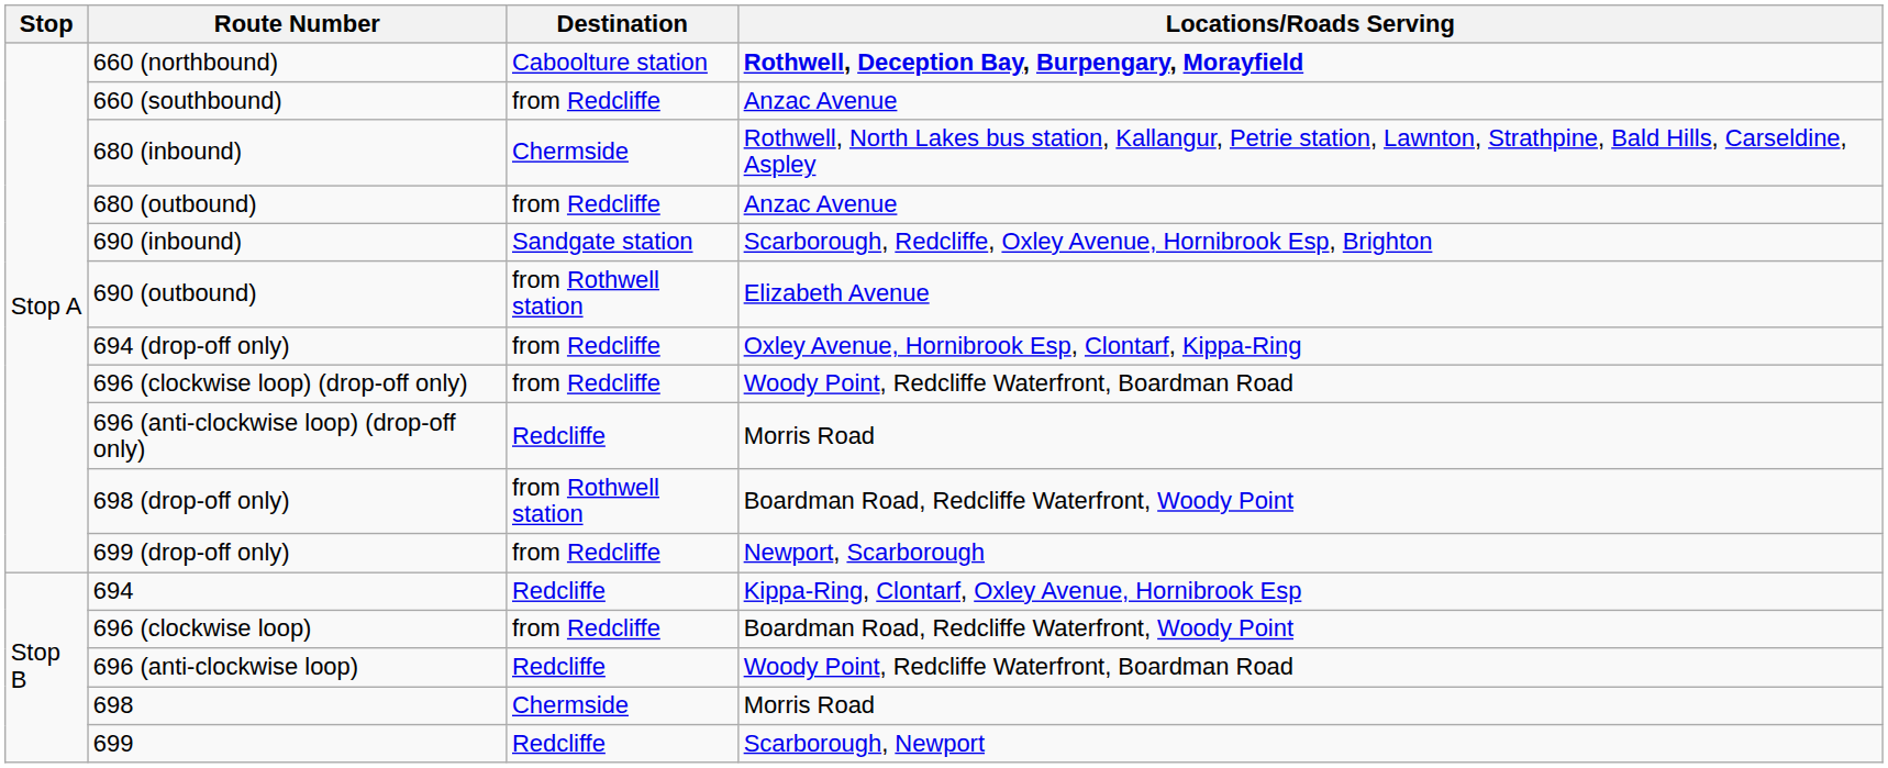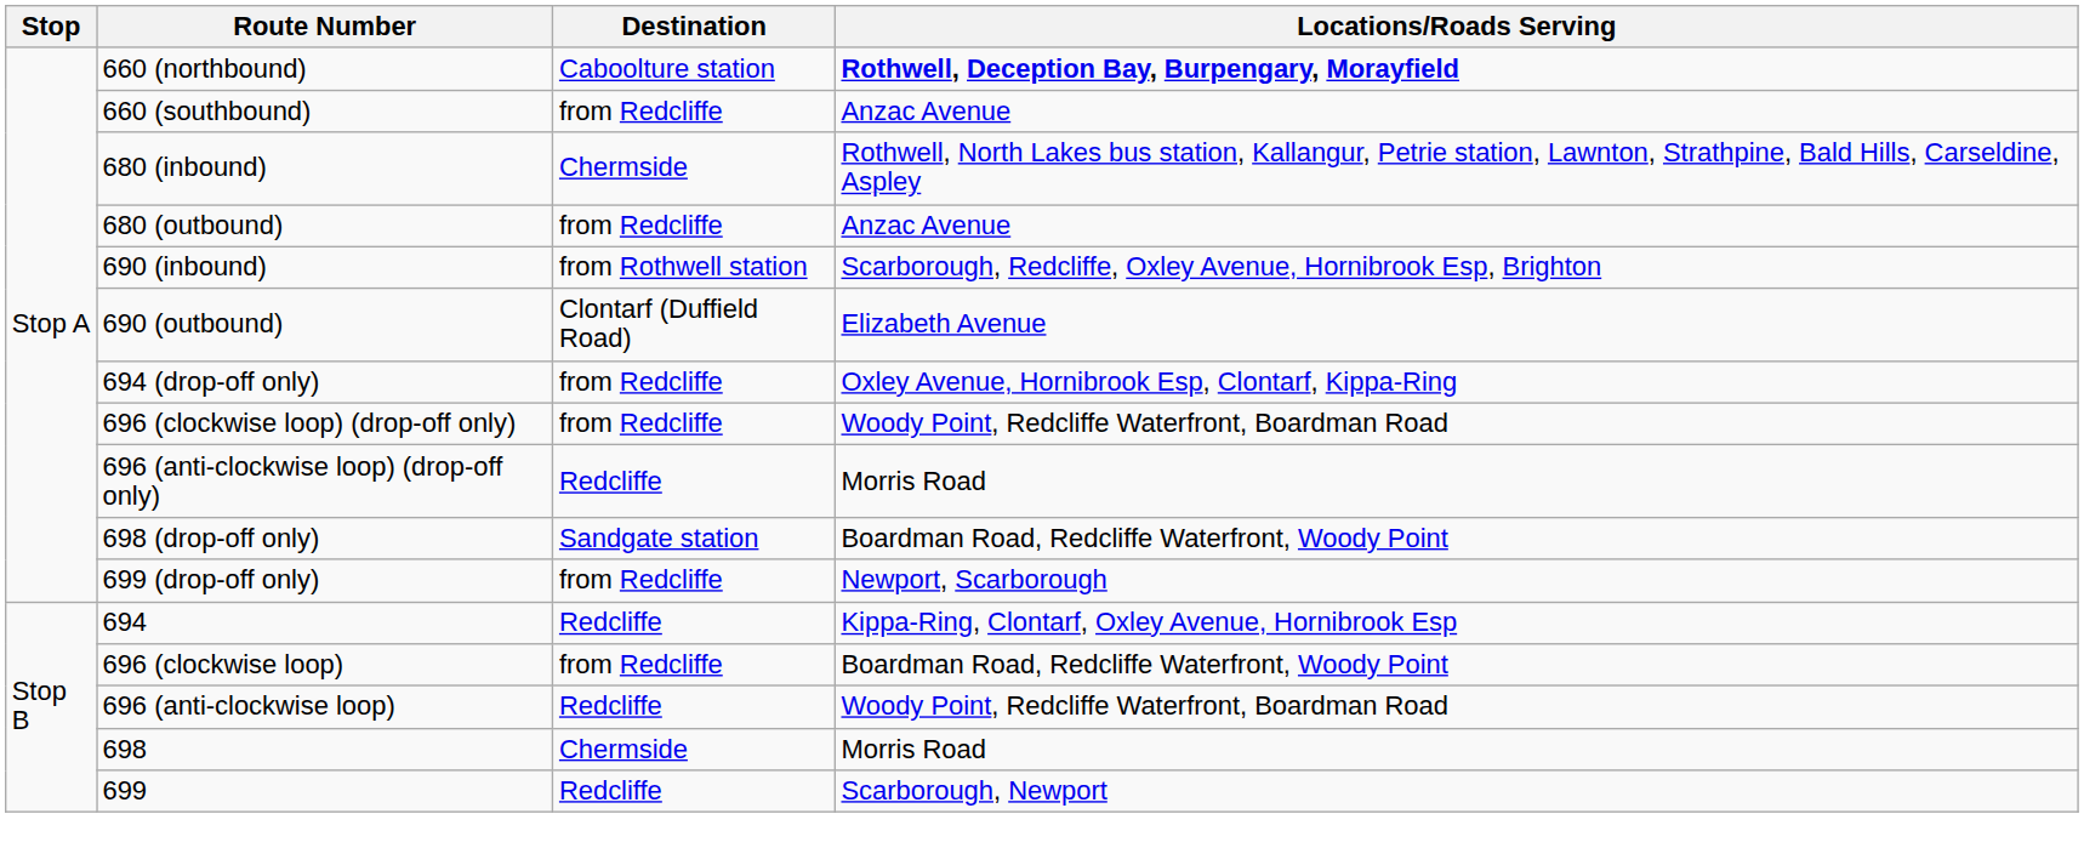690 (inbound) | Destination: Sandgate station -> from Rothwell station
690 (outbound) | Destination: from Rothwell station -> Clontarf (Duffield Road)
698 (drop-off only) | Destination: from Rothwell station -> Sandgate station
